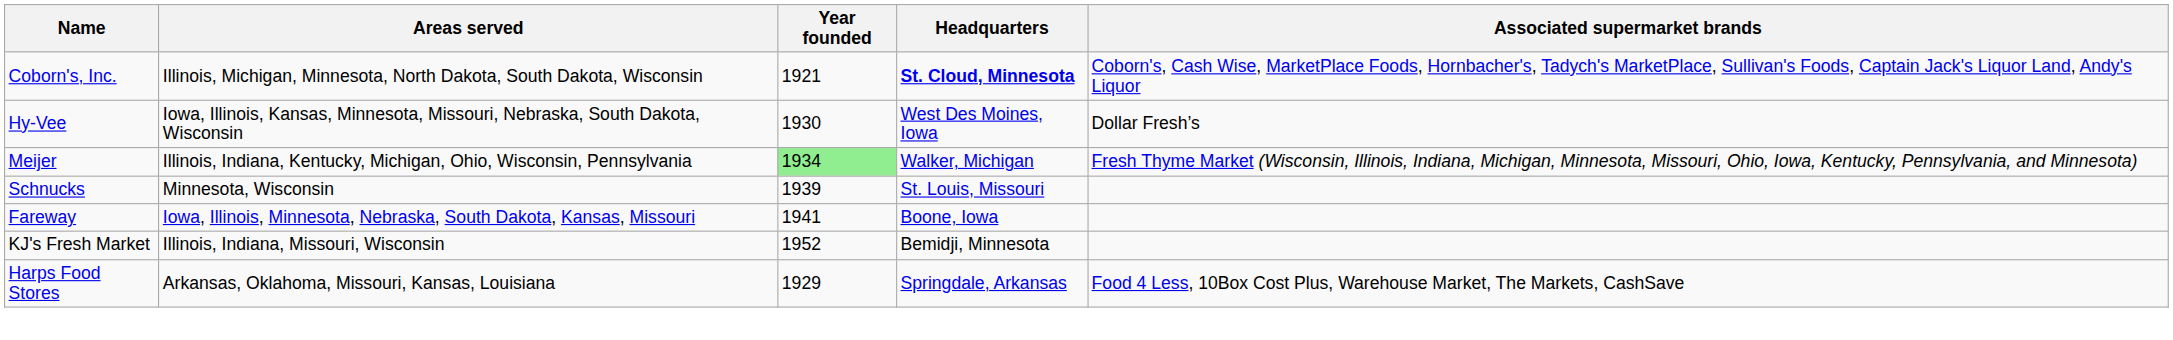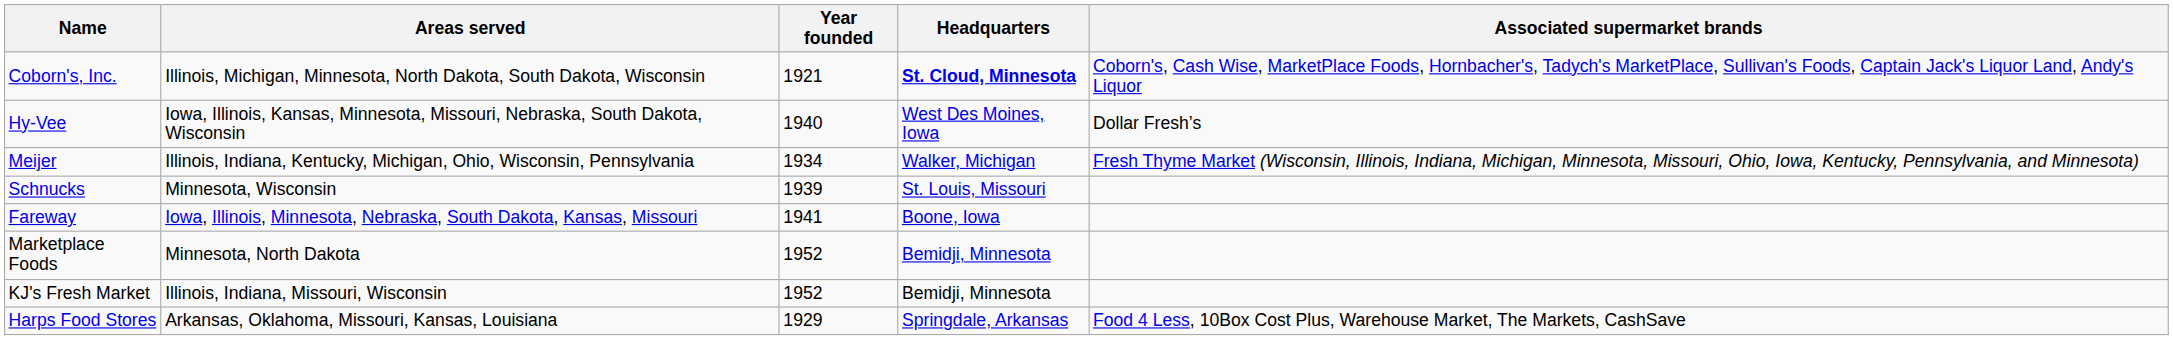Hy-Vee | Year founded: 1930 -> 1940
Meijer | Year founded: lightgreen background -> no background
+ row: Marketplace Foods | Minnesota, North Dakota | 1952 | Bemidji, Minnesota
